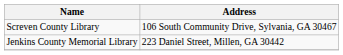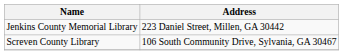rows swapped: Jenkins County Memorial Library <-> Screven County Library
